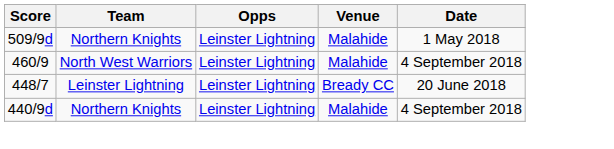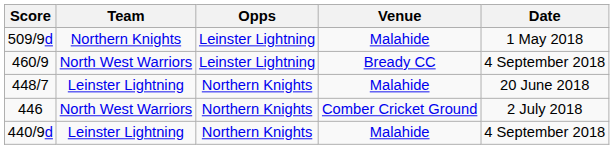460/9 | Venue: Malahide -> Bready CC
448/7 | Opps: Leinster Lightning -> Northern Knights
448/7 | Venue: Bready CC -> Malahide
+ row: 446 | North West Warriors | Northern Knights | Comber Cricket Ground | 2 July 2018
440/9d | Team: Northern Knights -> Leinster Lightning
440/9d | Opps: Leinster Lightning -> Northern Knights
